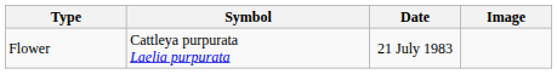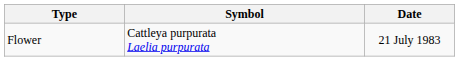- column: Image
